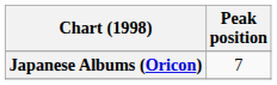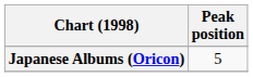Japanese Albums (Oricon) | Peak position: 7 -> 5
